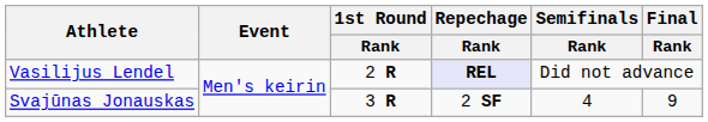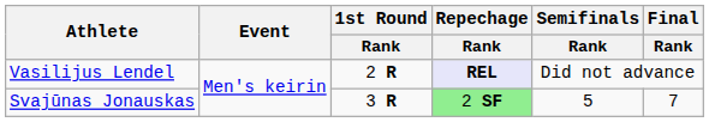Svajūnas Jonauskas | Repechage / Rank: no background -> lightgreen background
Svajūnas Jonauskas | Semifinals / Rank: 4 -> 5
Svajūnas Jonauskas | Final / Rank: 9 -> 7
